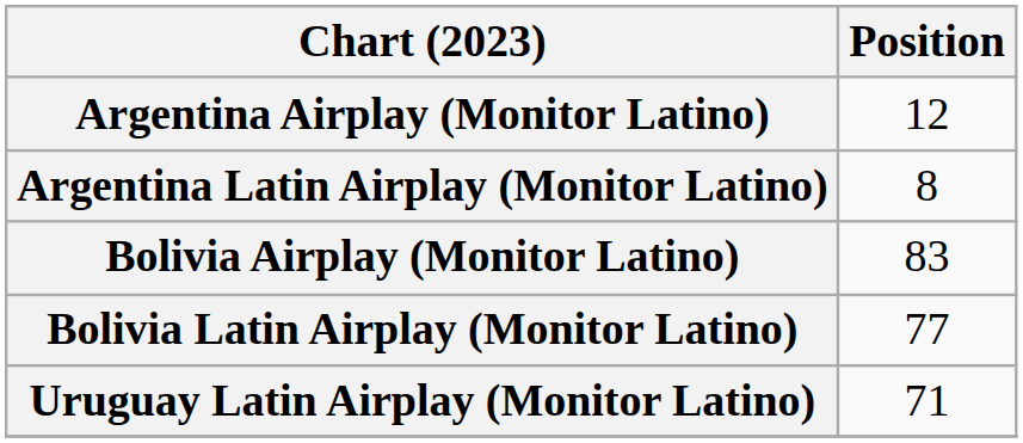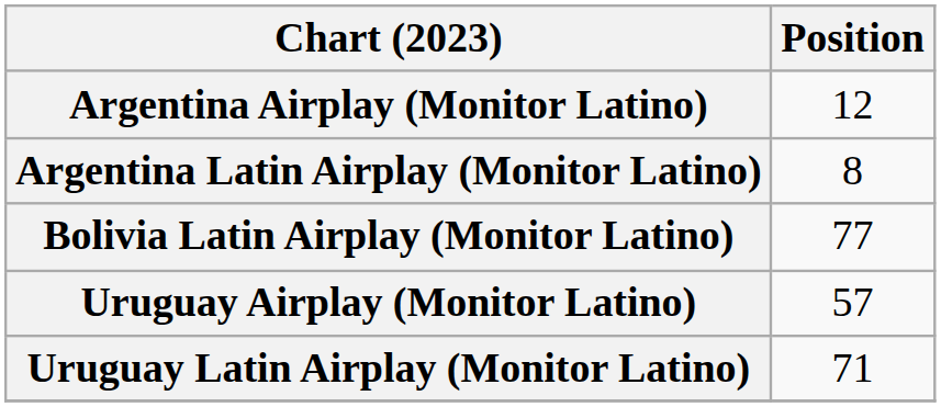- row: Bolivia Airplay (Monitor Latino) | 83
+ row: Uruguay Airplay (Monitor Latino) | 57
